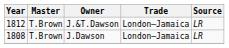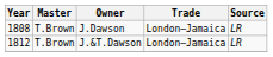rows swapped: J.Dawson <-> J.&T.Dawson
